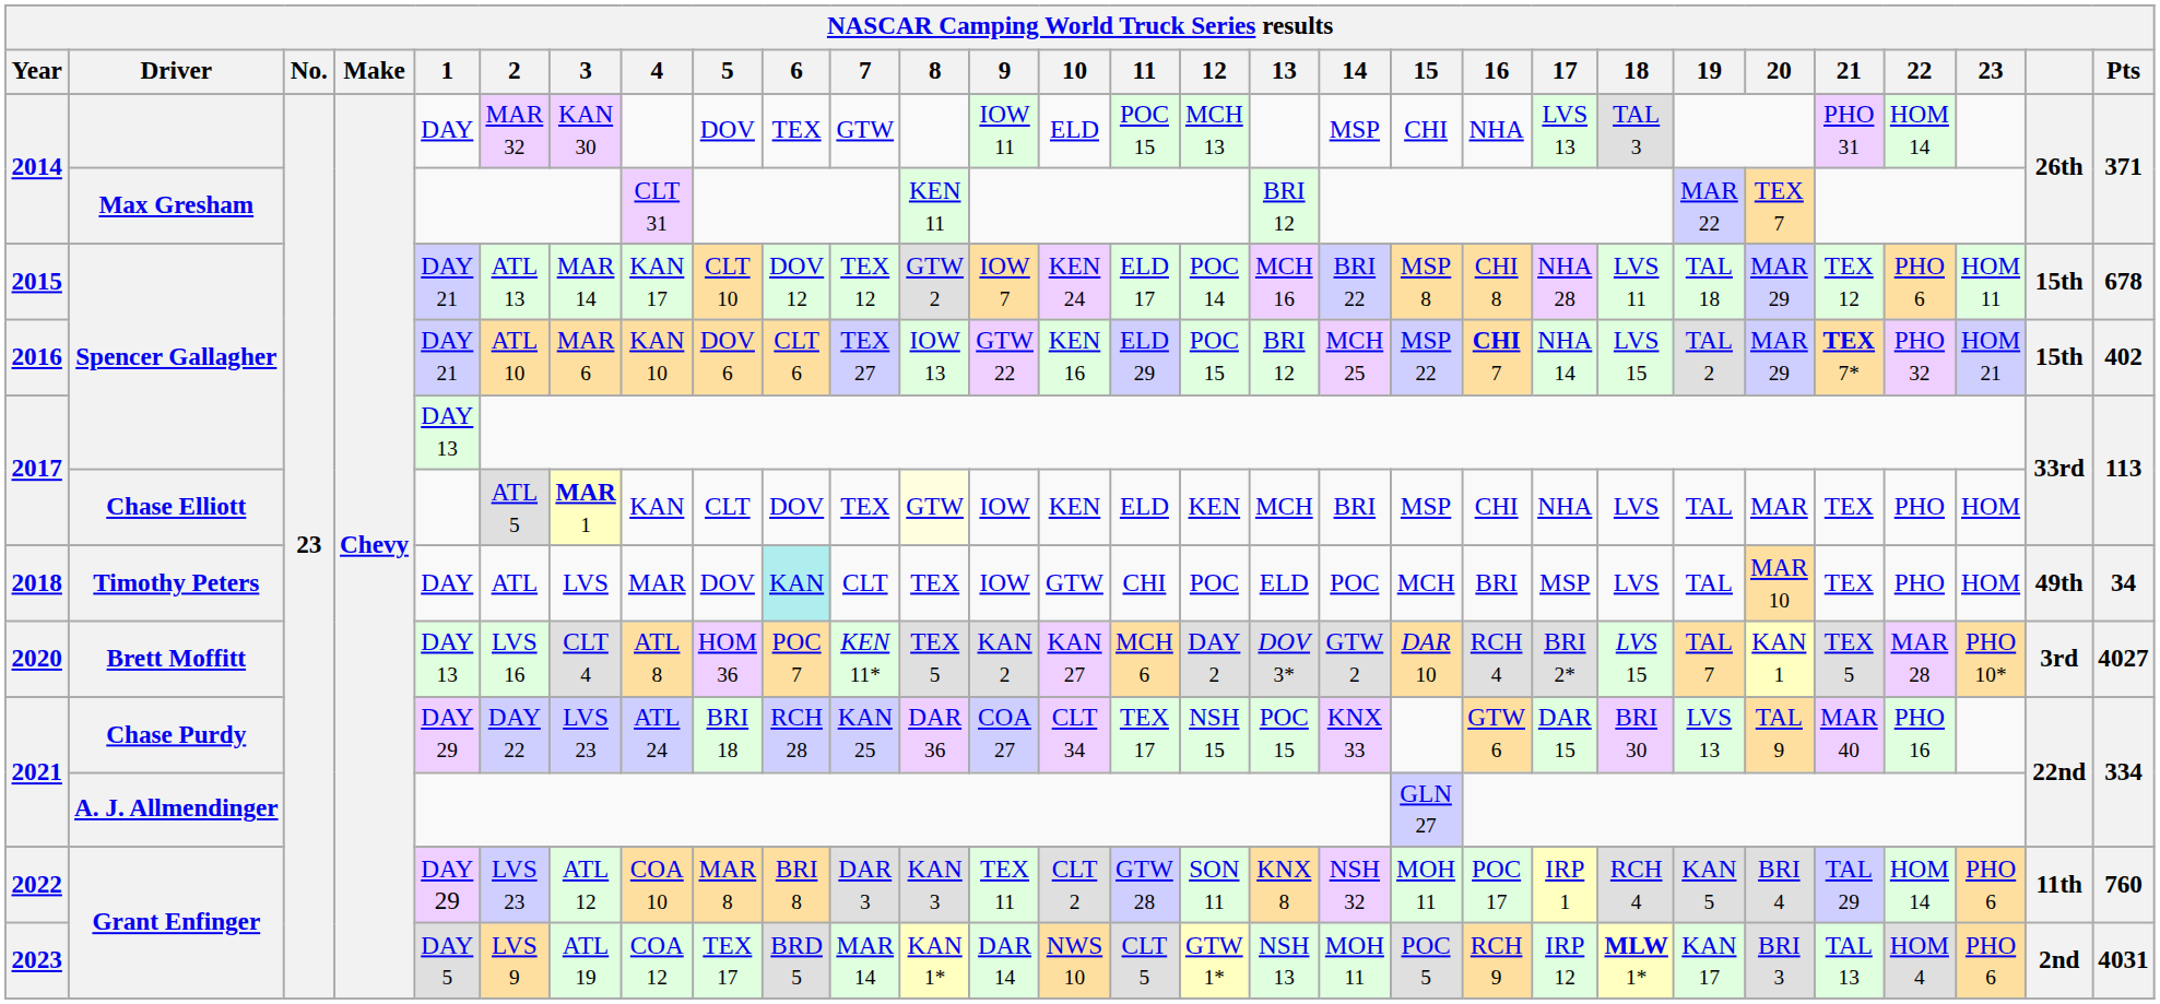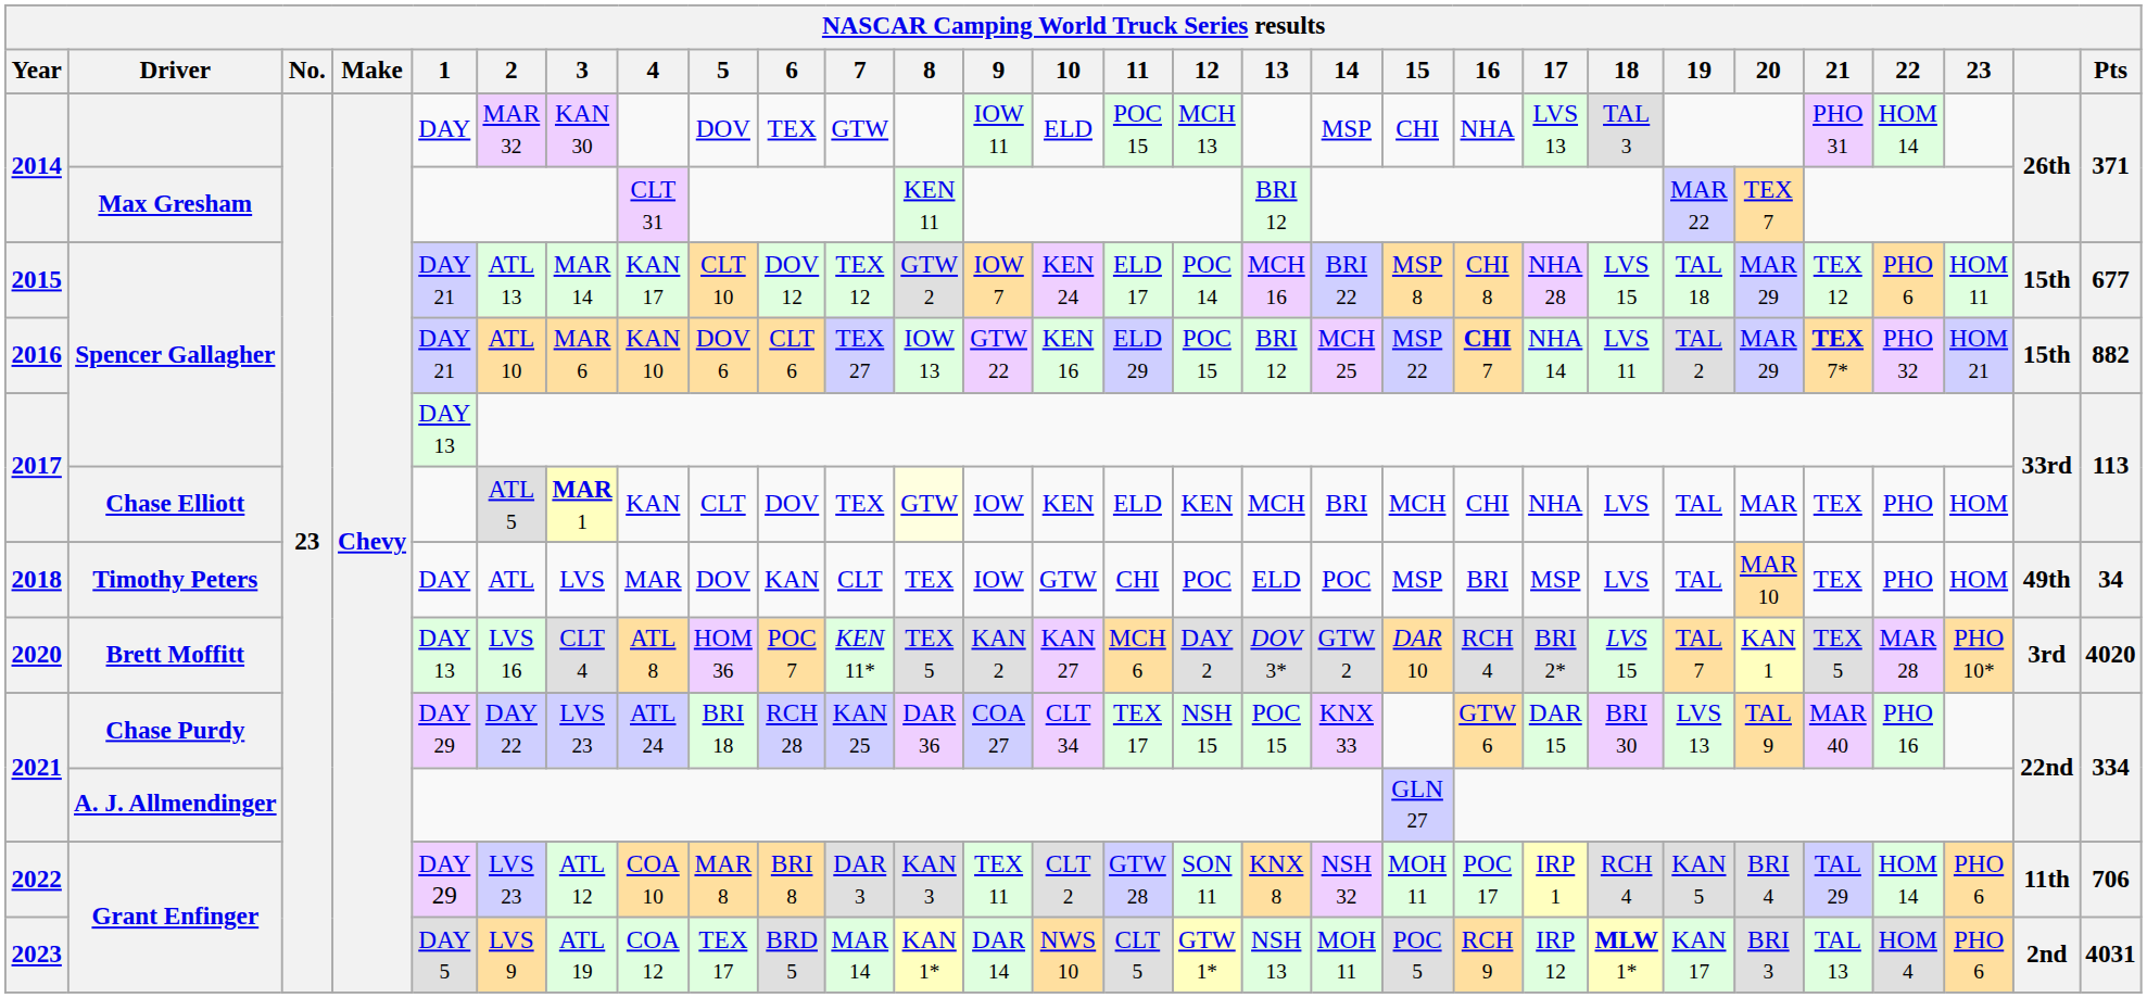2015 | 18: LVS 11 -> LVS 15
2015 | Pts: 678 -> 677
2016 | 18: LVS 15 -> LVS 11
2016 | Pts: 402 -> 882
2017 / Chase Elliott | 15: MSP -> MCH
2018 | 6: paleturquoise background -> no background
2018 | 15: MCH -> MSP
2020 | Pts: 4027 -> 4020
2022 | Pts: 760 -> 706
